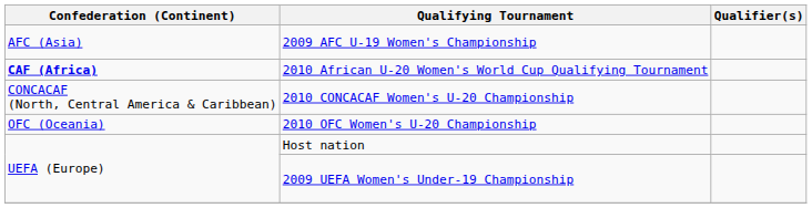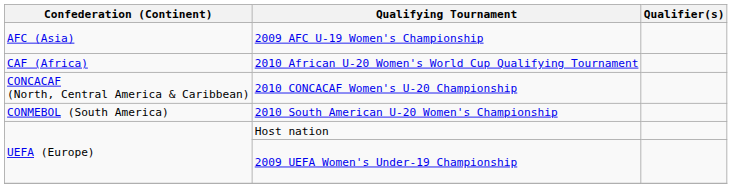2010 African U-20 Women's World Cup Qualifying Tournament | Confederation (Continent): bold -> normal
+ row: CONMEBOL (South America) | 2010 South American U-20 Women's Championship
- row: OFC (Oceania) | 2010 OFC Women's U-20 Championship
